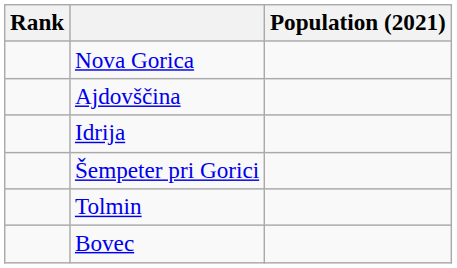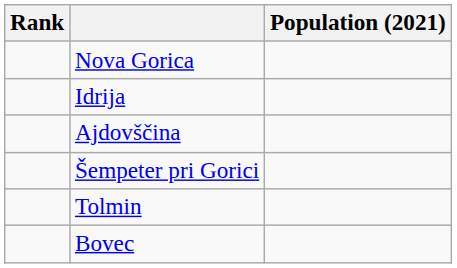rows swapped: Ajdovščina <-> Idrija
